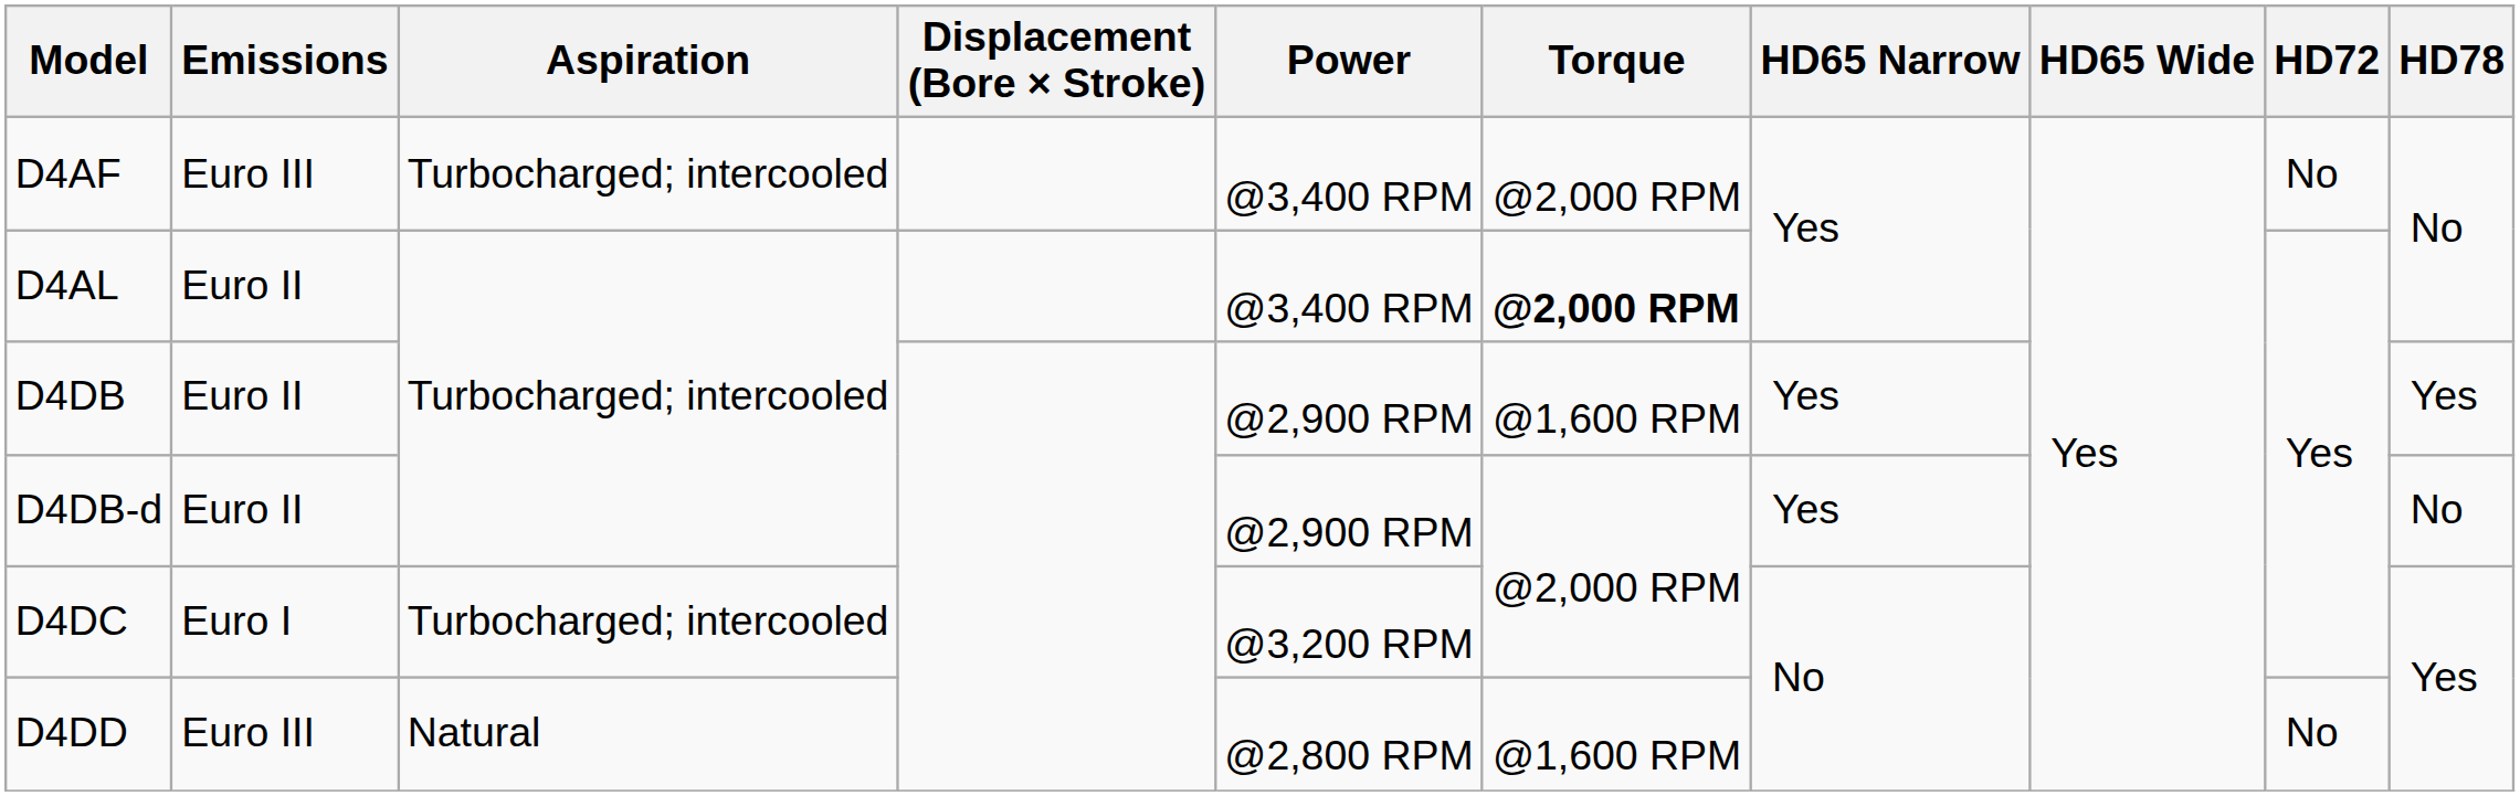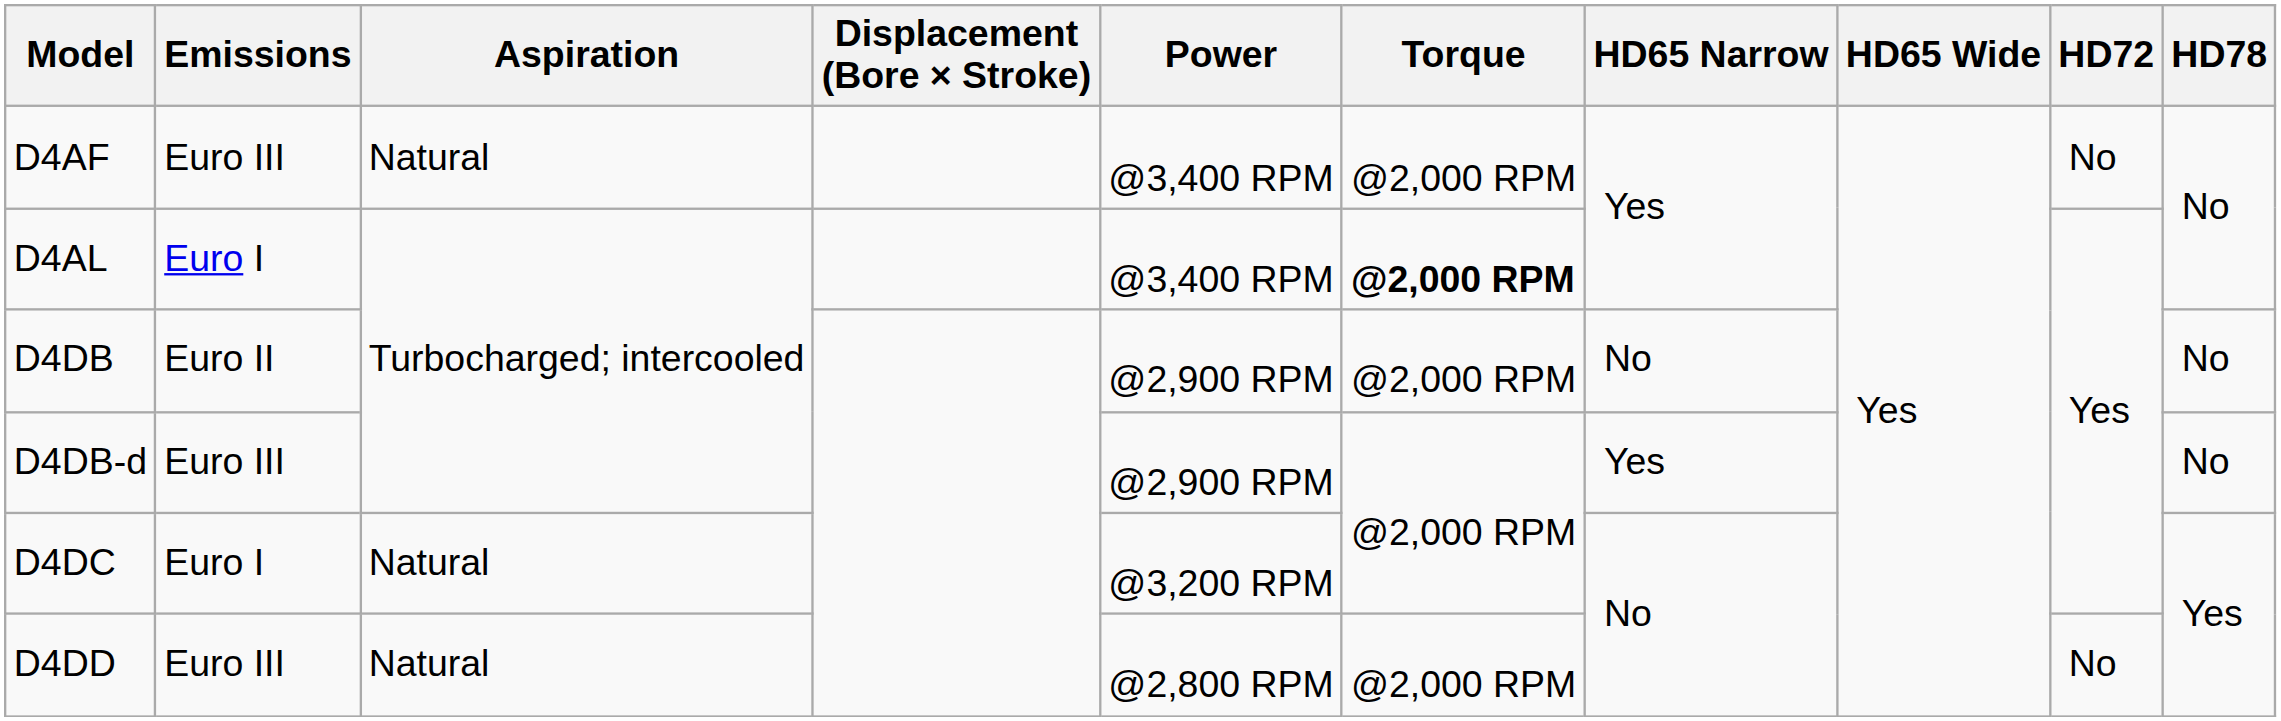D4AF | Aspiration: Turbocharged; intercooled -> Natural
D4AL | Emissions: Euro II -> Euro I
D4DB | Torque: @1,600 RPM -> @2,000 RPM
D4DB | HD65 Narrow: Yes -> No
D4DB | HD78: Yes -> No
D4DB-d | Emissions: Euro II -> Euro III
D4DC | Aspiration: Turbocharged; intercooled -> Natural
D4DD | Torque: @1,600 RPM -> @2,000 RPM
